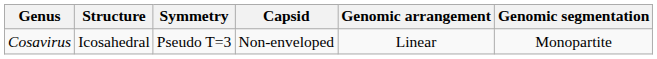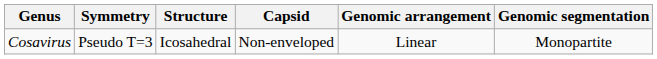columns swapped: Structure <-> Symmetry
